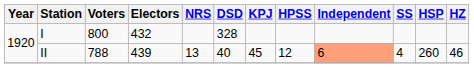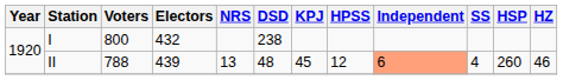I | DSD: 328 -> 238
II | DSD: 40 -> 48
